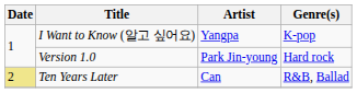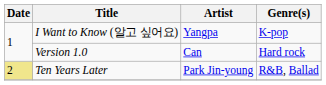Version 1.0 | Artist: Park Jin-young -> Can
Ten Years Later | Artist: Can -> Park Jin-young
